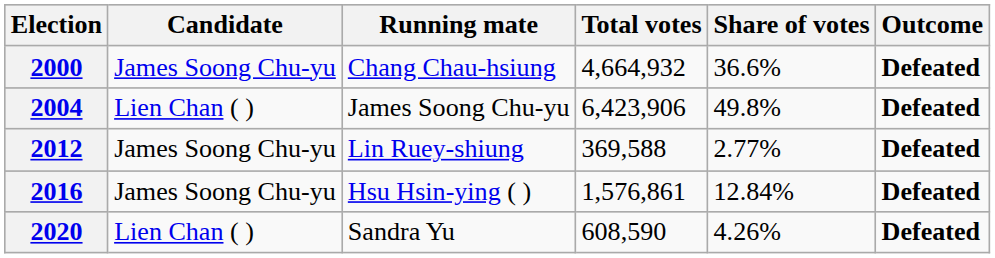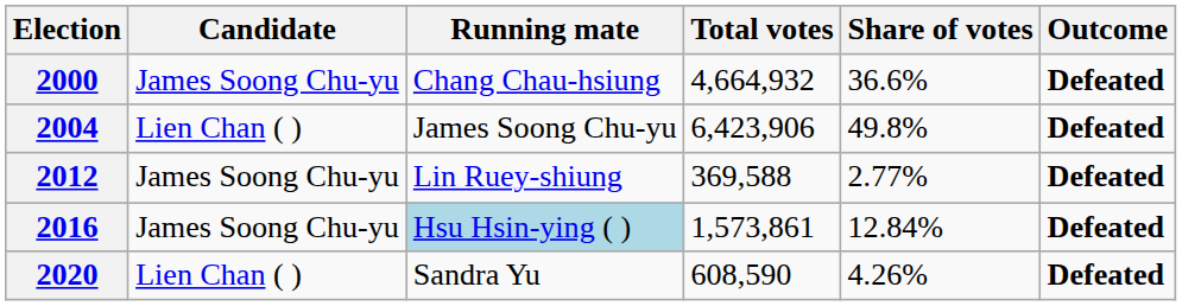2016 | Running mate: no background -> lightblue background
2016 | Total votes: 1,576,861 -> 1,573,861
